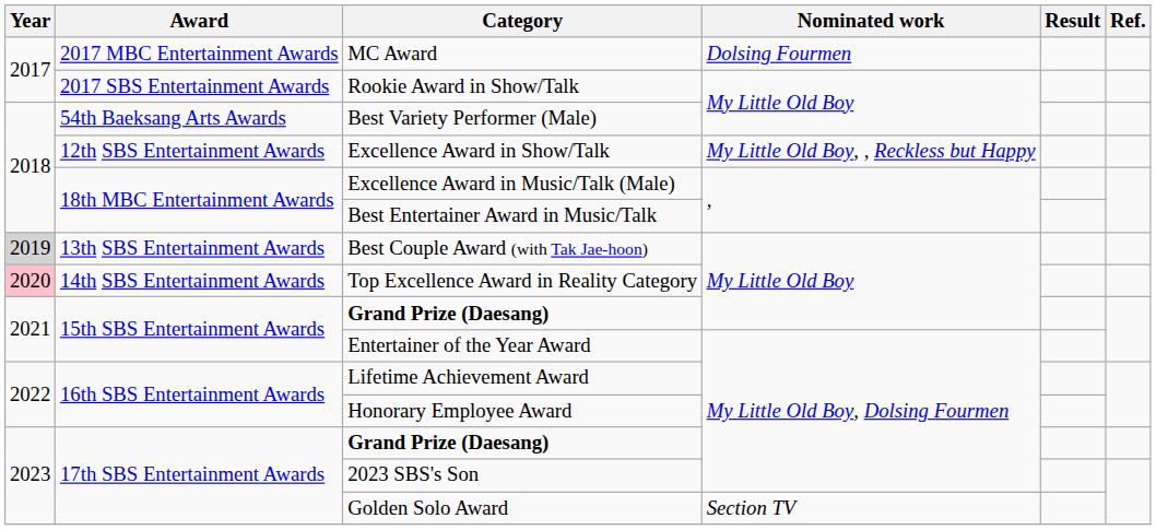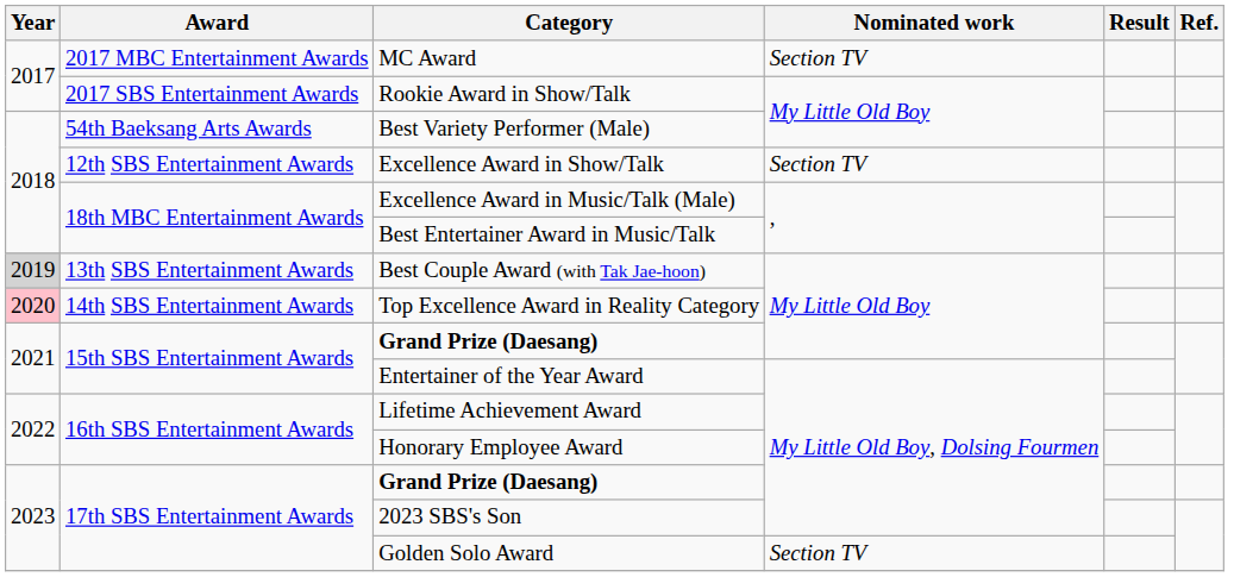MC Award | Nominated work: Dolsing Fourmen -> Section TV
Excellence Award in Show/Talk | Nominated work: My Little Old Boy, , Reckless but Happy -> Section TV
